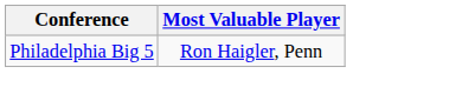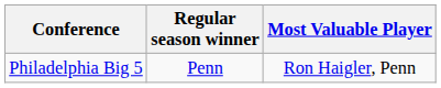+ column: Regular season winner | Penn
